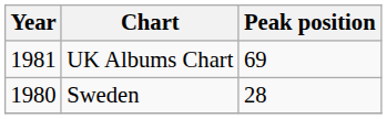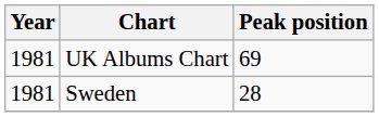Sweden | Year: 1980 -> 1981
